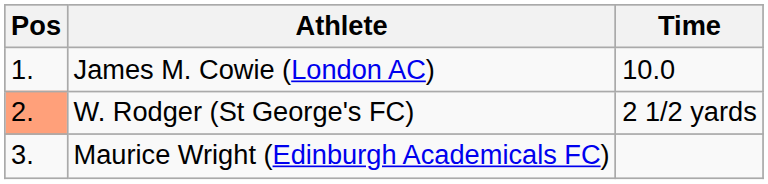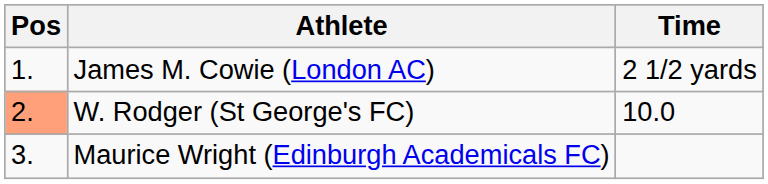James M. Cowie (London AC) | Time: 10.0 -> 2 1/2 yards
W. Rodger (St George's FC) | Time: 2 1/2 yards -> 10.0
